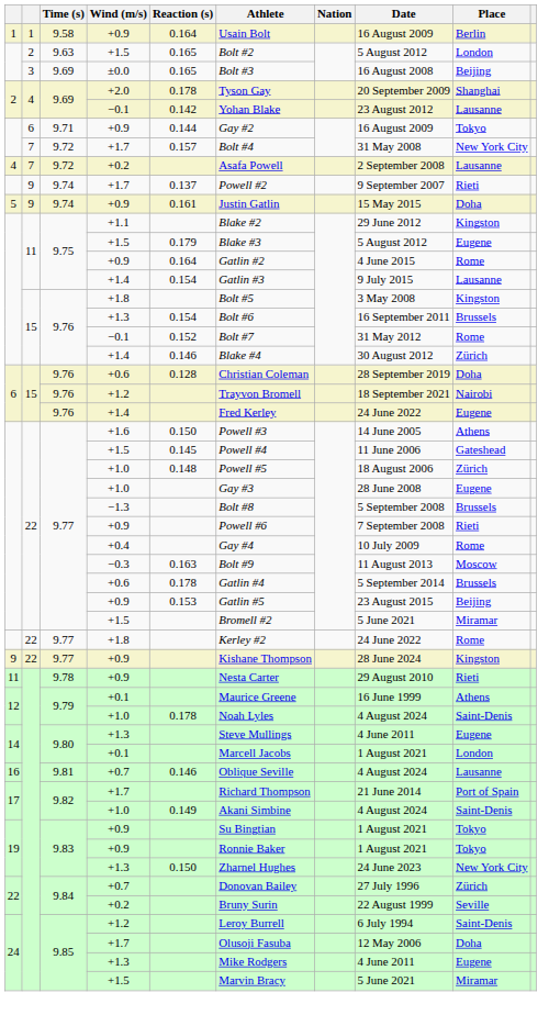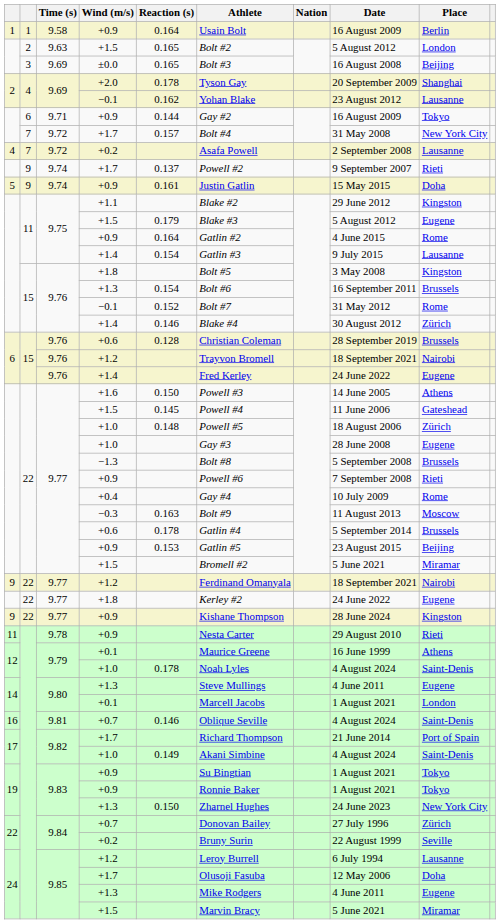9.69 / −0.1 | Reaction (s): 0.142 -> 0.162
9.76 / +0.6 | Place: Doha -> Brussels
+ row: 9 | 22 | 9.77 | +1.2 | Ferdinand Omanyala | 18 September 2021 | Nairobi
9.77 / +1.8 | Place: Rome -> Eugene
9.81 / +0.7 | Place: Lausanne -> Saint-Denis
9.85 / +1.2 | Place: Saint-Denis -> Lausanne
